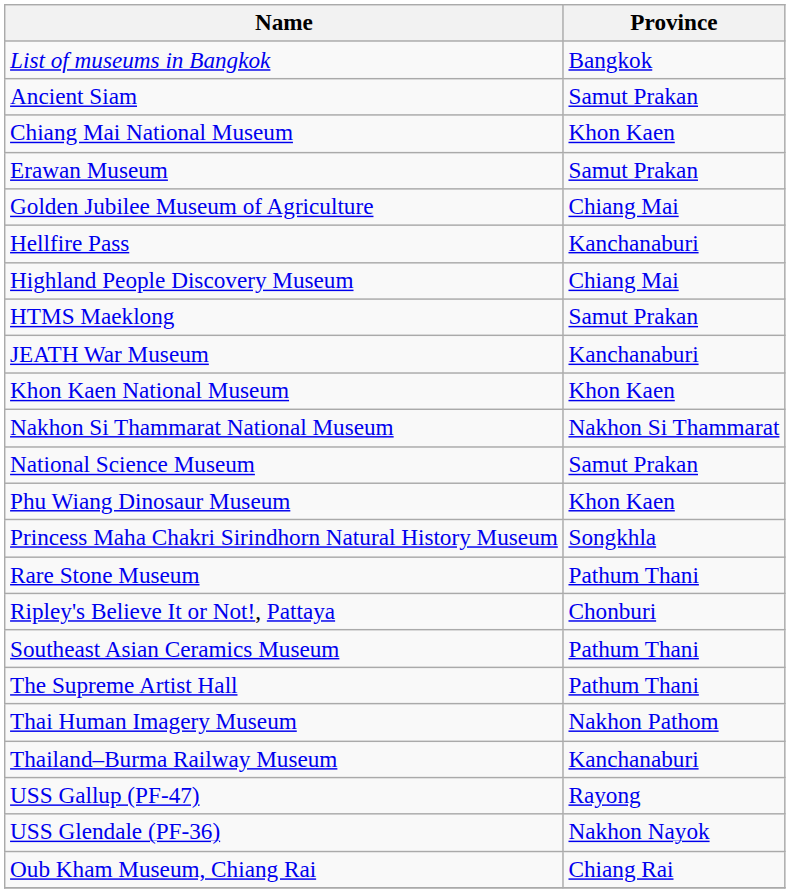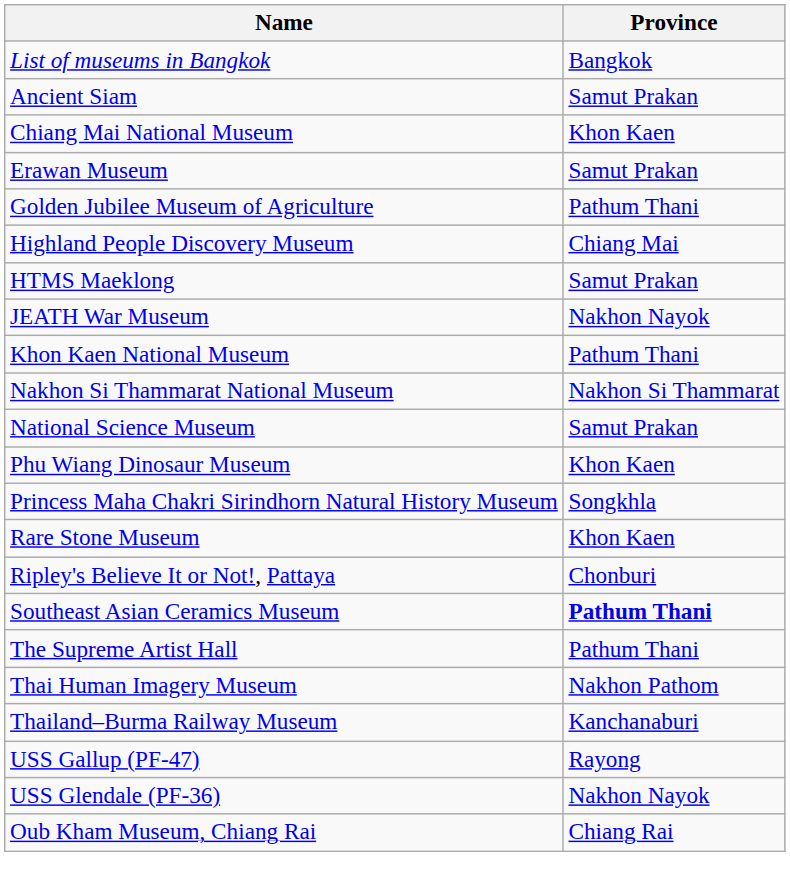Golden Jubilee Museum of Agriculture | Province: Chiang Mai -> Pathum Thani
- row: Hellfire Pass | Kanchanaburi
JEATH War Museum | Province: Kanchanaburi -> Nakhon Nayok
Khon Kaen National Museum | Province: Khon Kaen -> Pathum Thani
Rare Stone Museum | Province: Pathum Thani -> Khon Kaen
Southeast Asian Ceramics Museum | Province: normal -> bold
